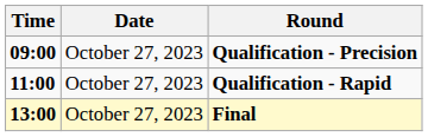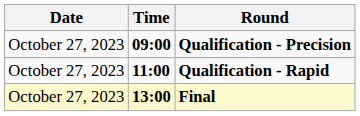columns swapped: Date <-> Time
